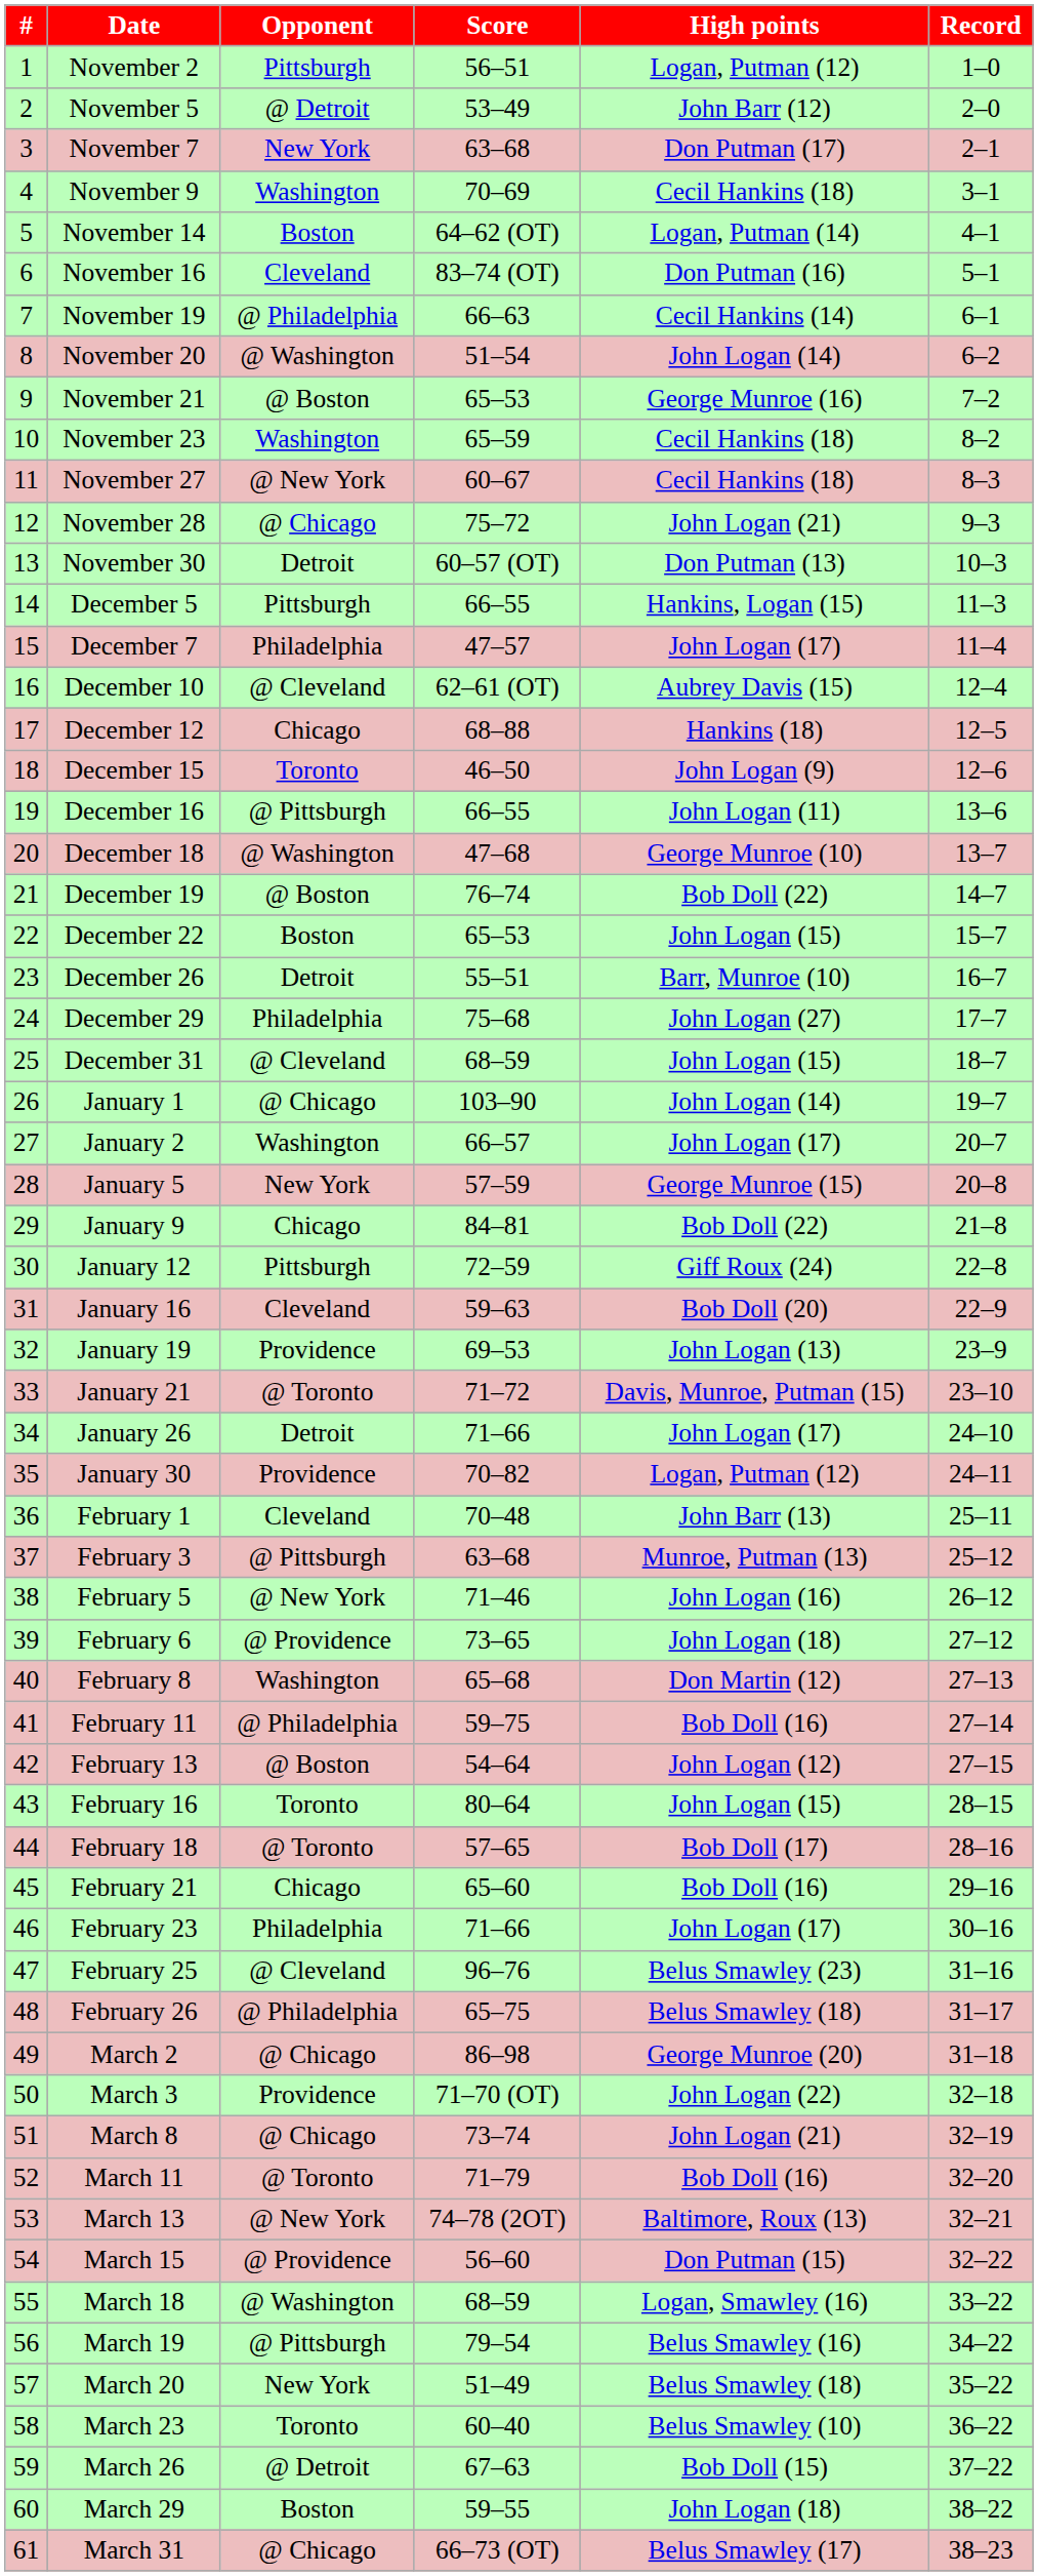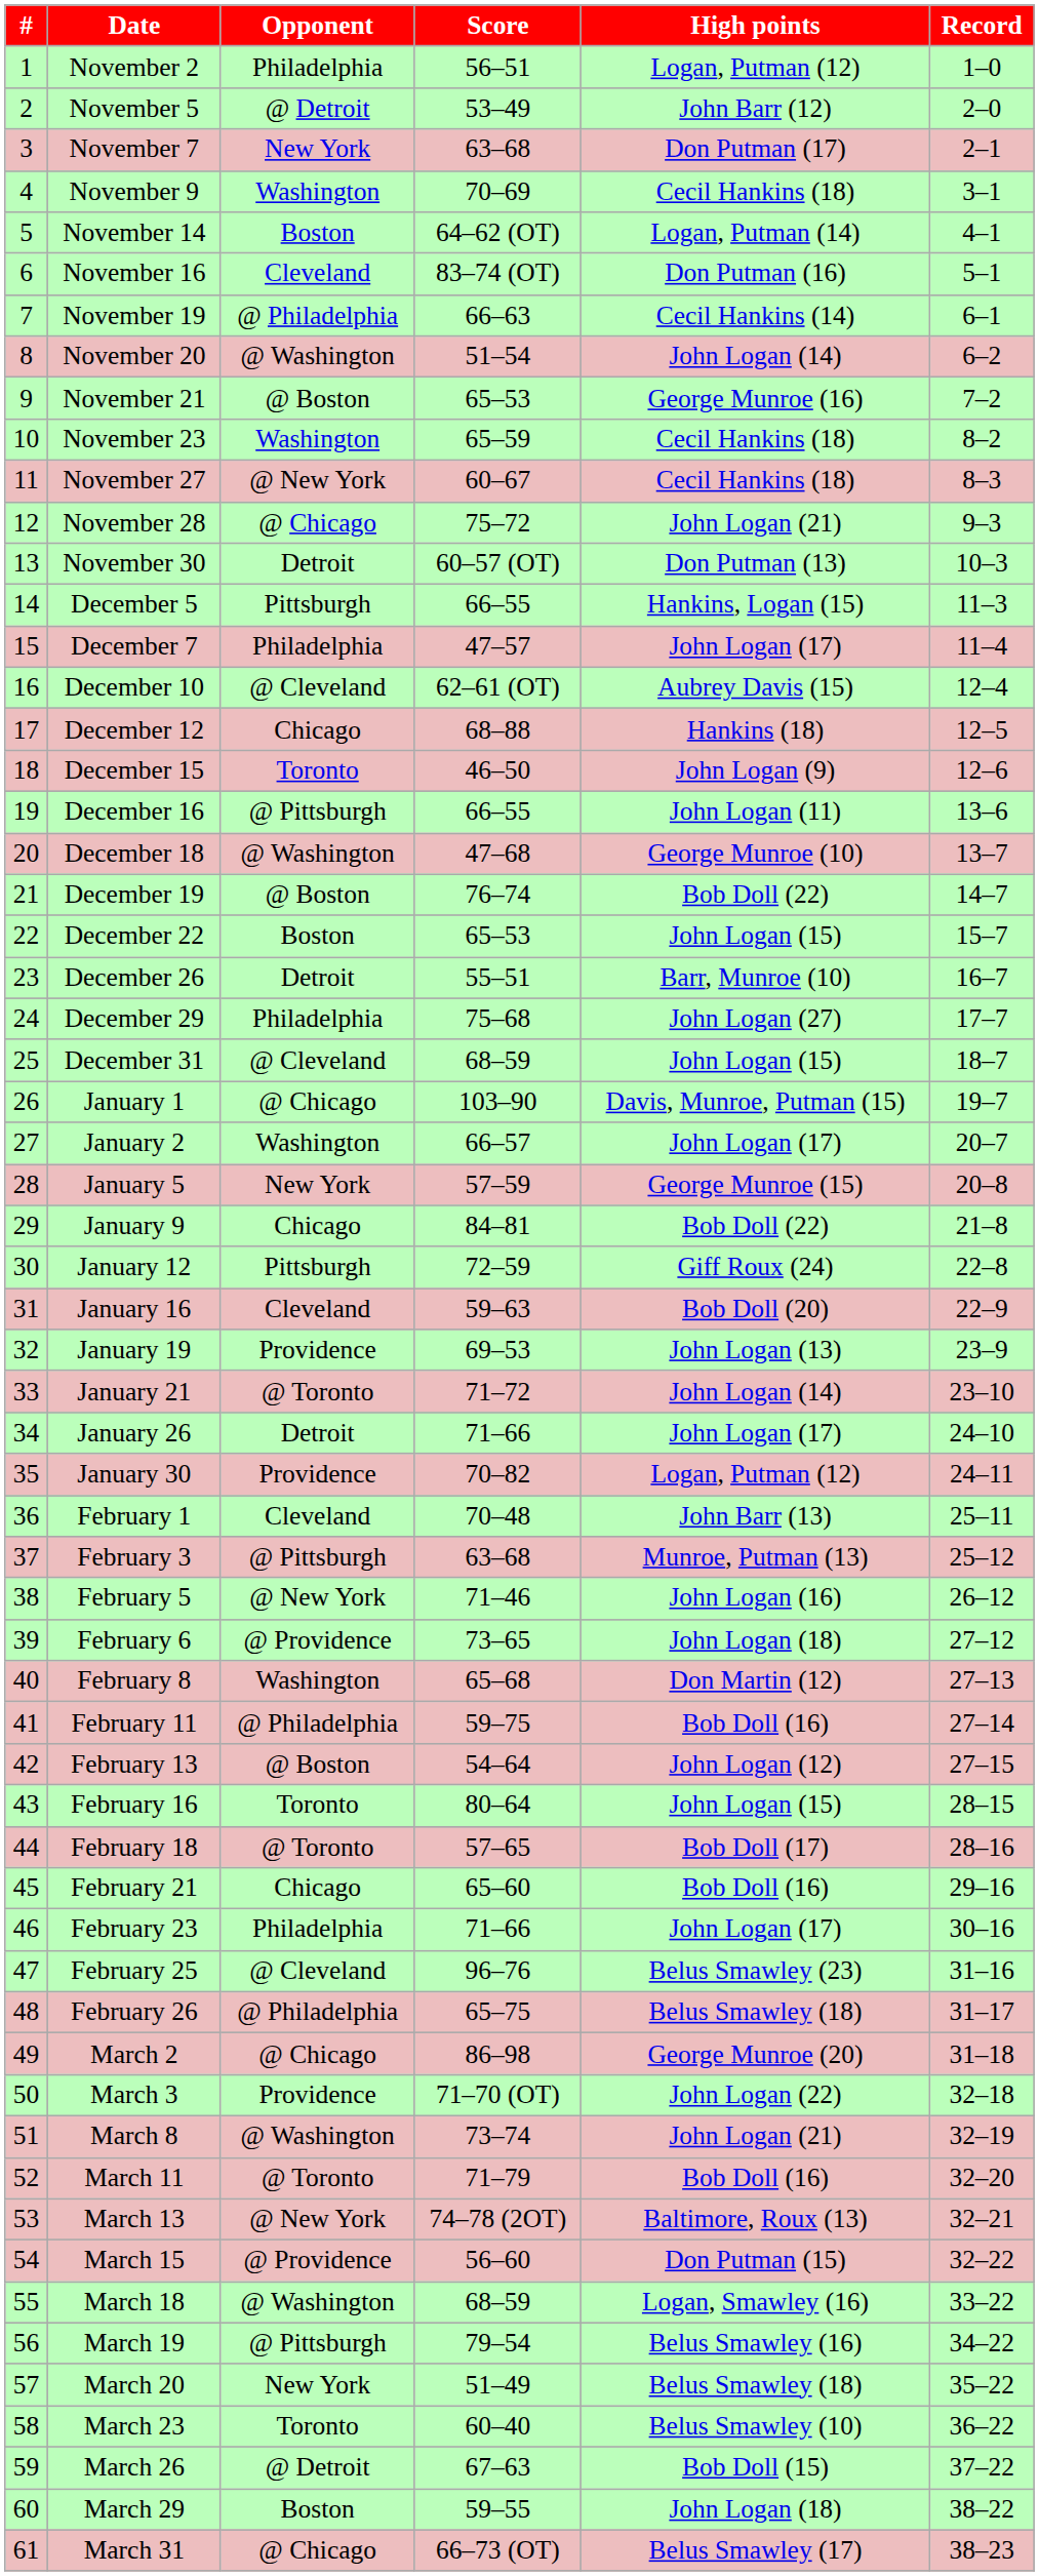November 2 | Opponent: Pittsburgh -> Philadelphia
January 1 | High points: John Logan (14) -> Davis, Munroe, Putman (15)
January 21 | High points: Davis, Munroe, Putman (15) -> John Logan (14)
March 8 | Opponent: @ Chicago -> @ Washington
